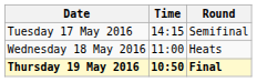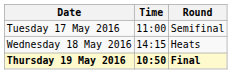Tuesday 17 May 2016 | Time: 14:15 -> 11:00
Wednesday 18 May 2016 | Time: 11:00 -> 14:15
